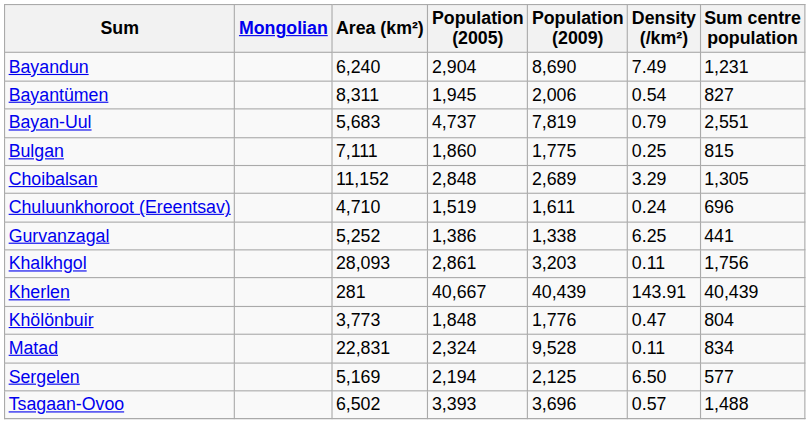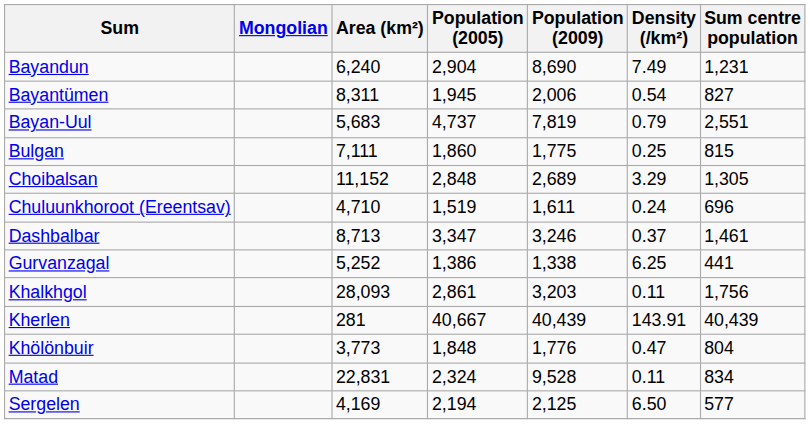+ row: Dashbalbar | 8,713 | 3,347 | 3,246 | 0.37 | 1,461
Sergelen | Area (km²): 5,169 -> 4,169
- row: Tsagaan-Ovoo | 6,502 | 3,393 | 3,696 | 0.57 | 1,488
